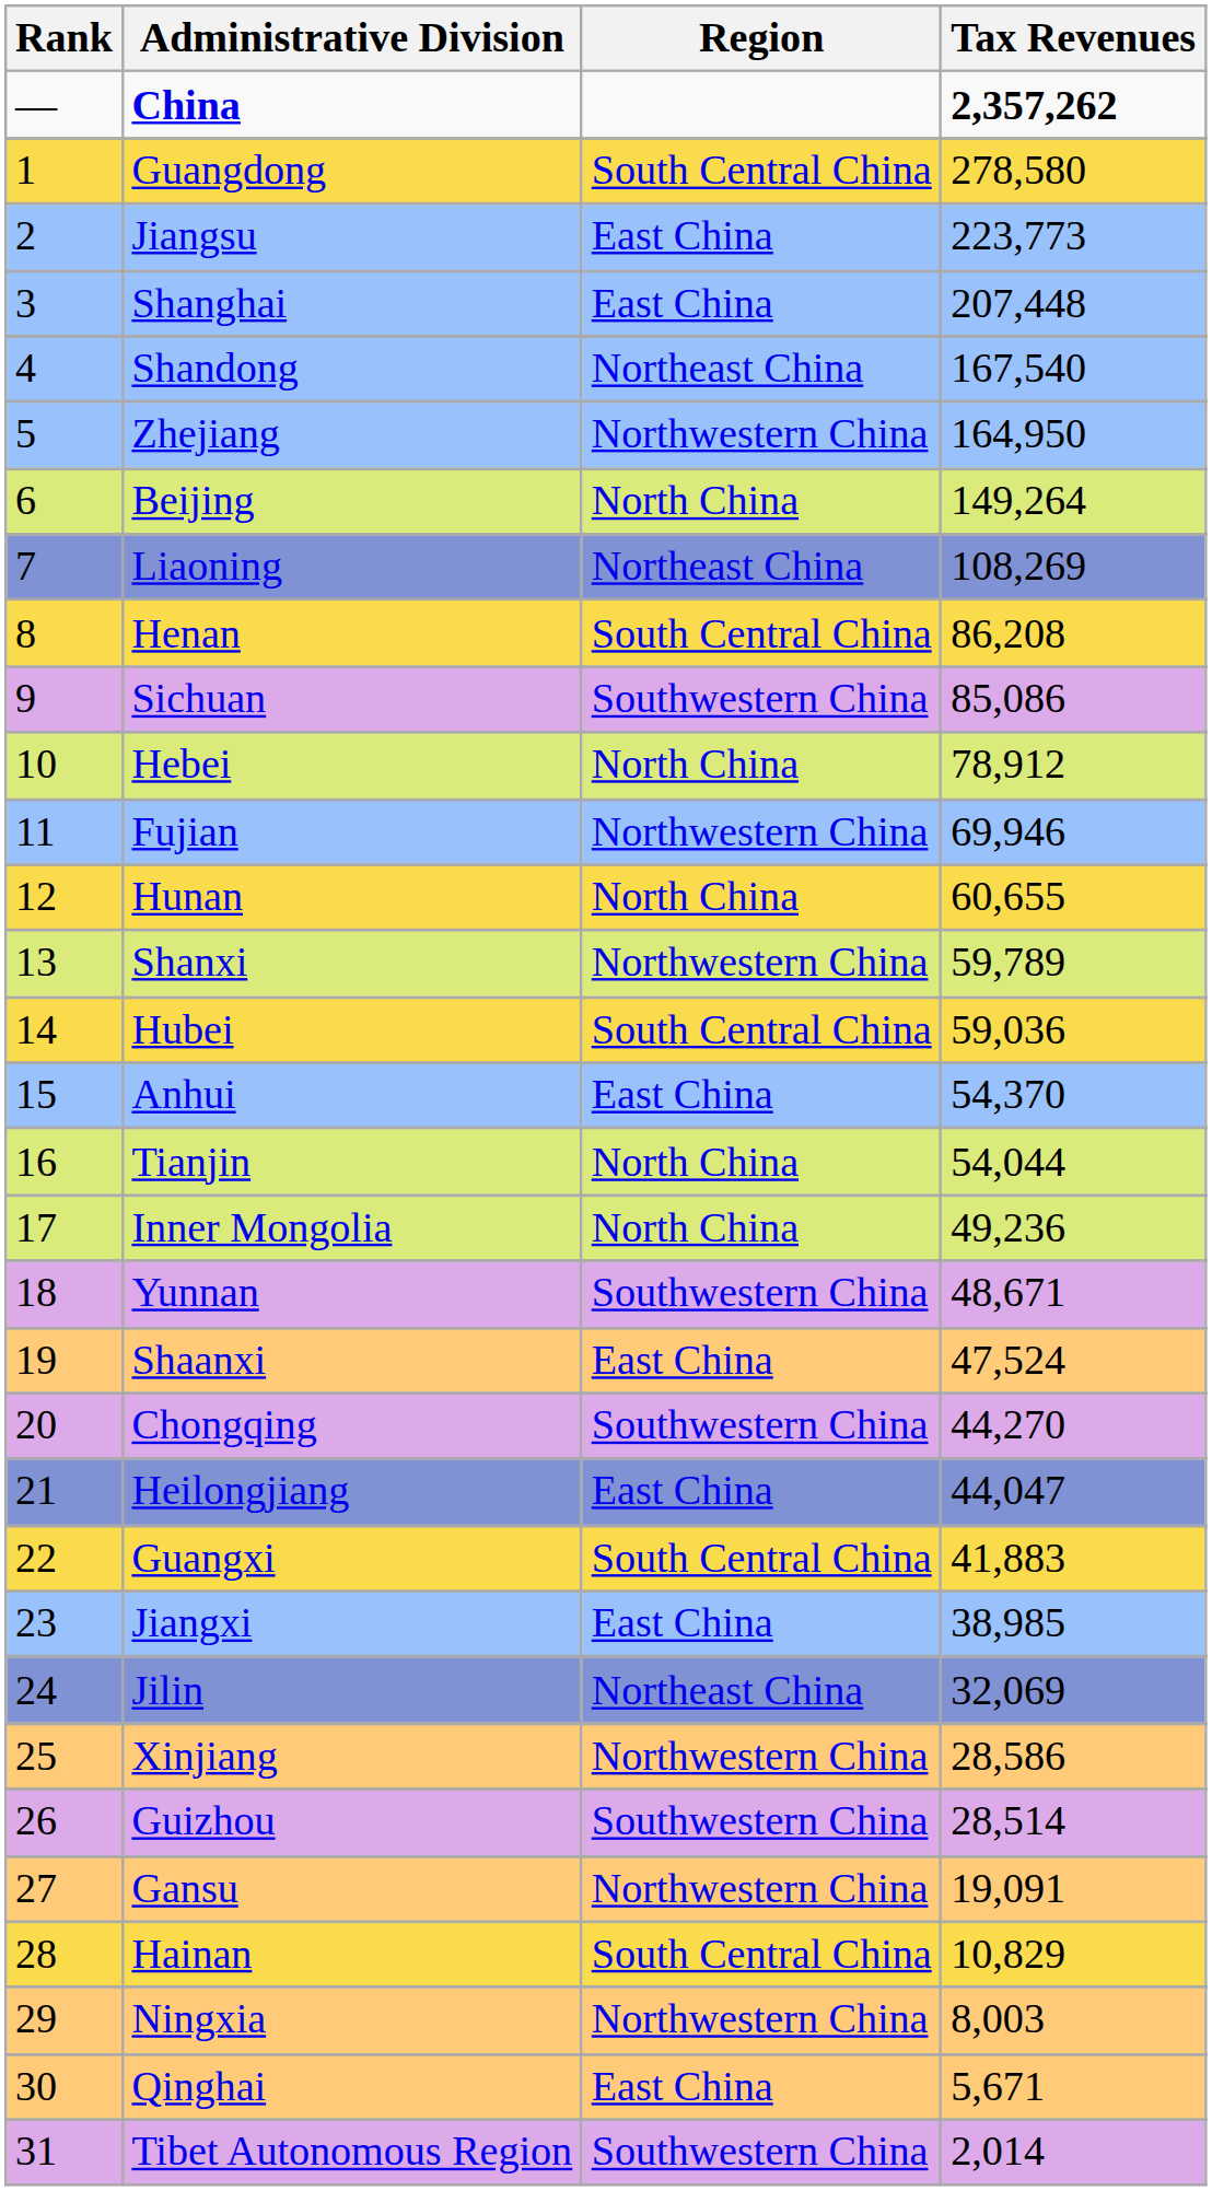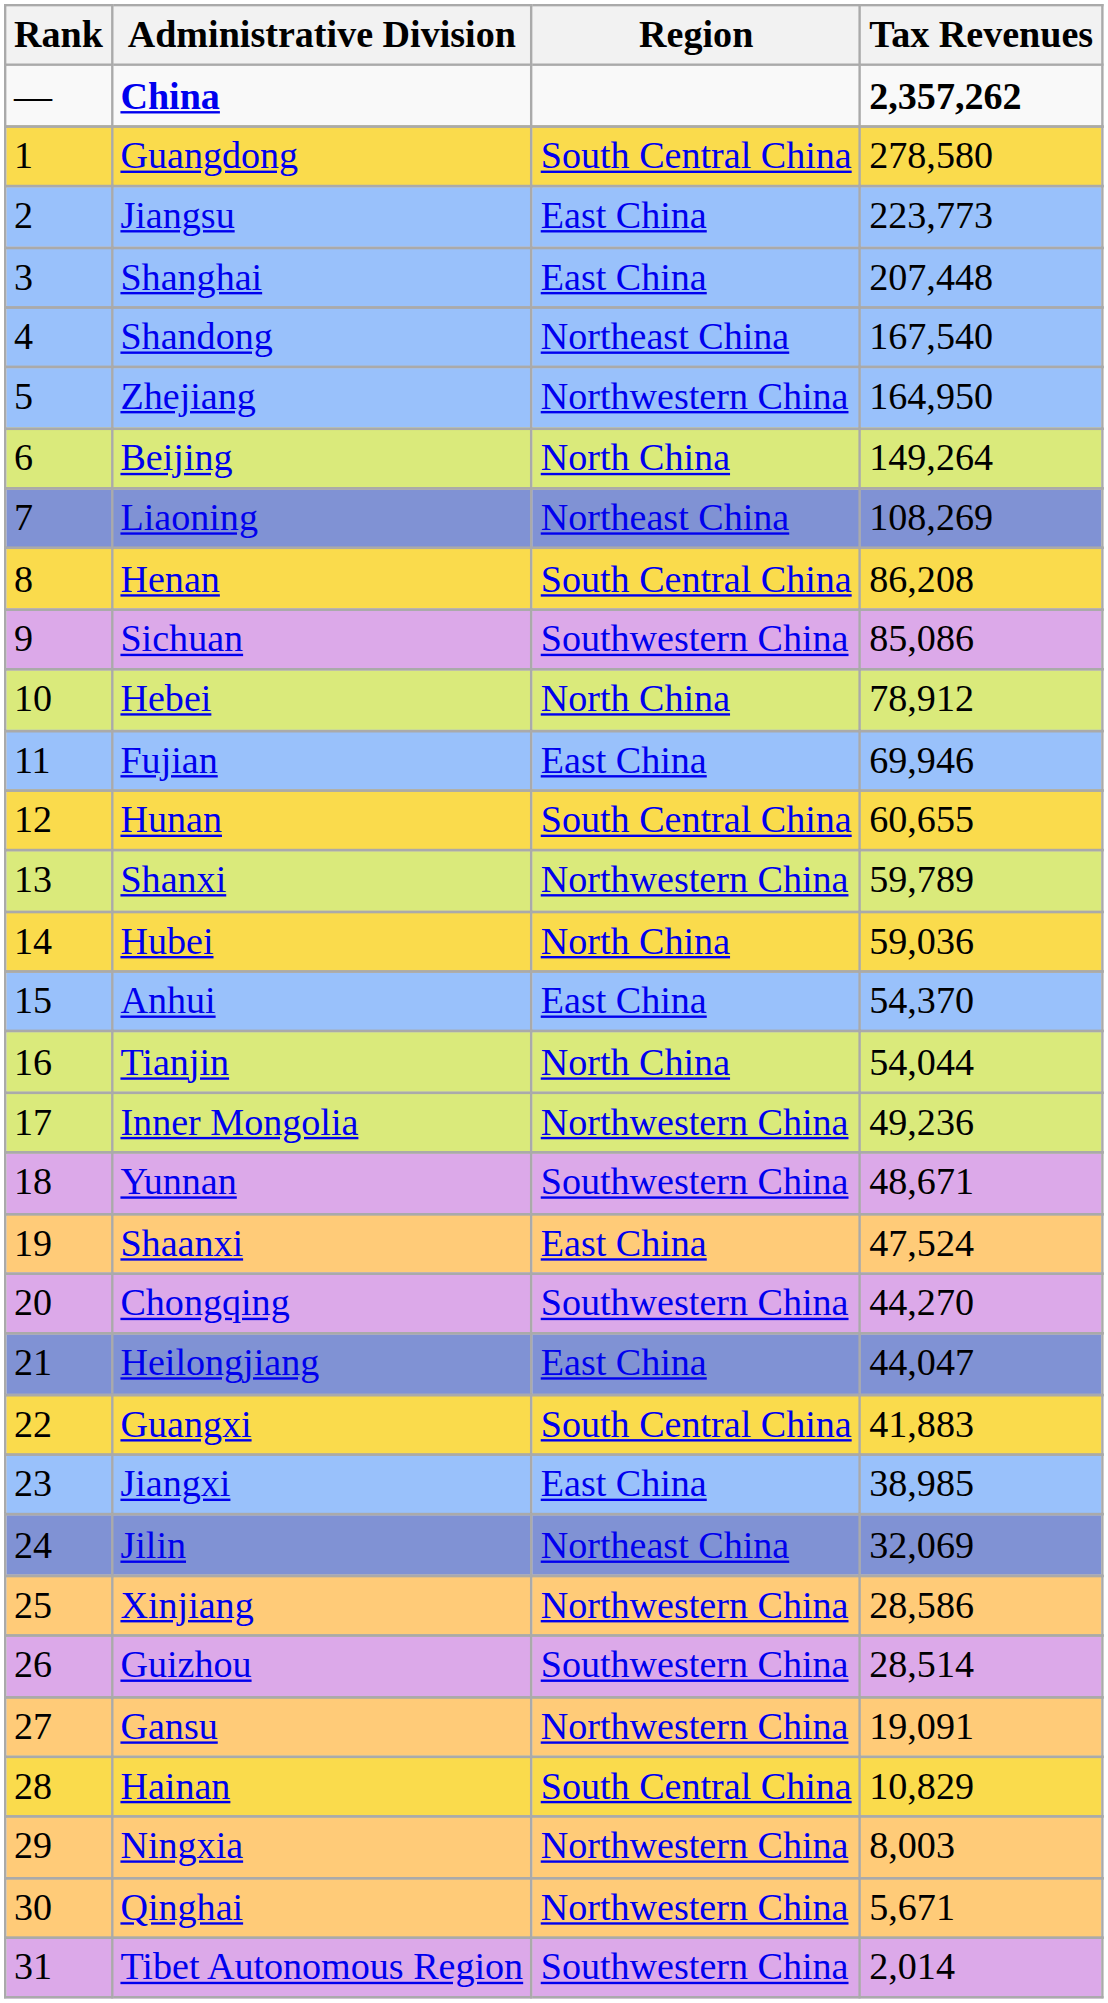Fujian | Region: Northwestern China -> East China
Hunan | Region: North China -> South Central China
Hubei | Region: South Central China -> North China
Inner Mongolia | Region: North China -> Northwestern China
Qinghai | Region: East China -> Northwestern China
